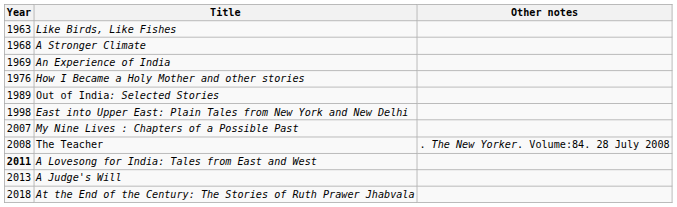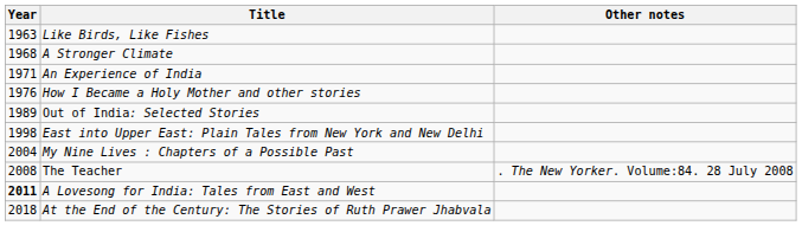An Experience of India | Year: 1969 -> 1971
My Nine Lives : Chapters of a Possible Past | Year: 2007 -> 2004
- row: 2013 | A Judge's Will
